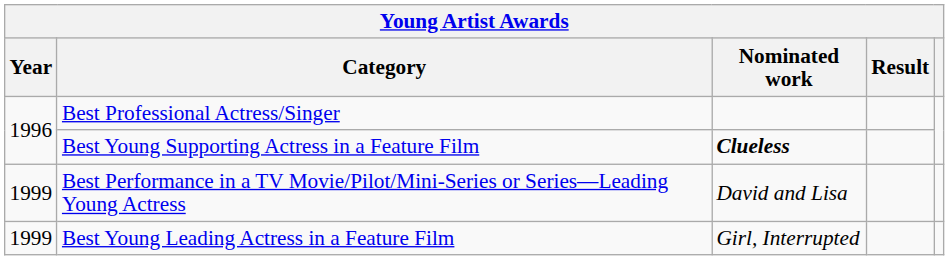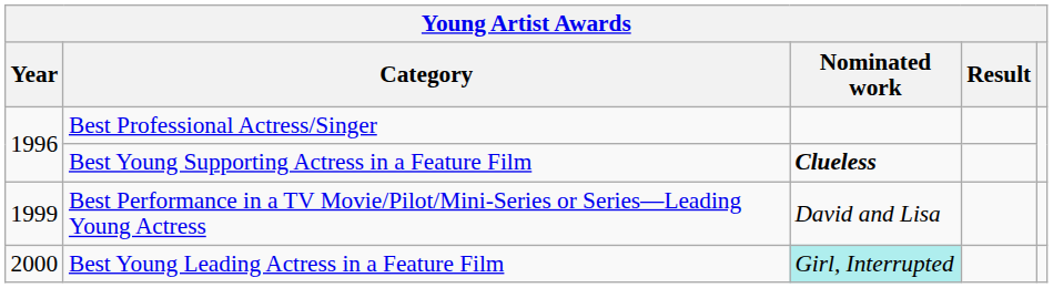Best Young Leading Actress in a Feature Film | Year: 1999 -> 2000
Best Young Leading Actress in a Feature Film | Nominated work: no background -> paleturquoise background
